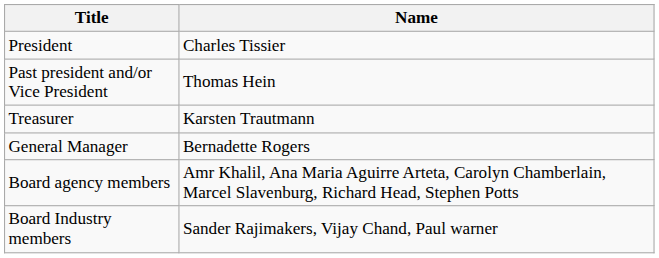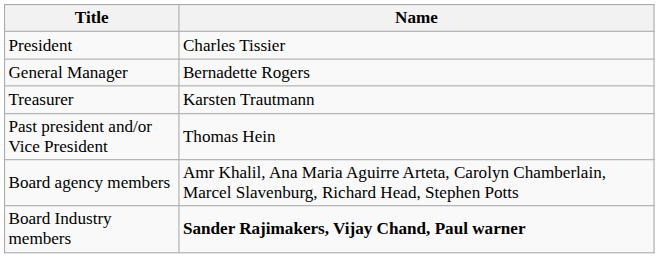rows swapped: Past president and/or Vice President <-> General Manager
Board Industry members | Name: normal -> bold
